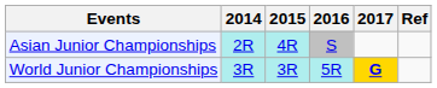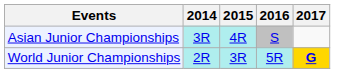- column: Ref
Asian Junior Championships | 2014: 2R -> 3R
World Junior Championships | 2014: 3R -> 2R
